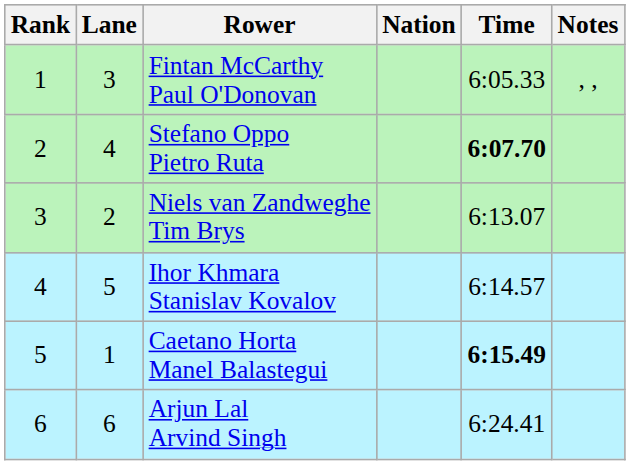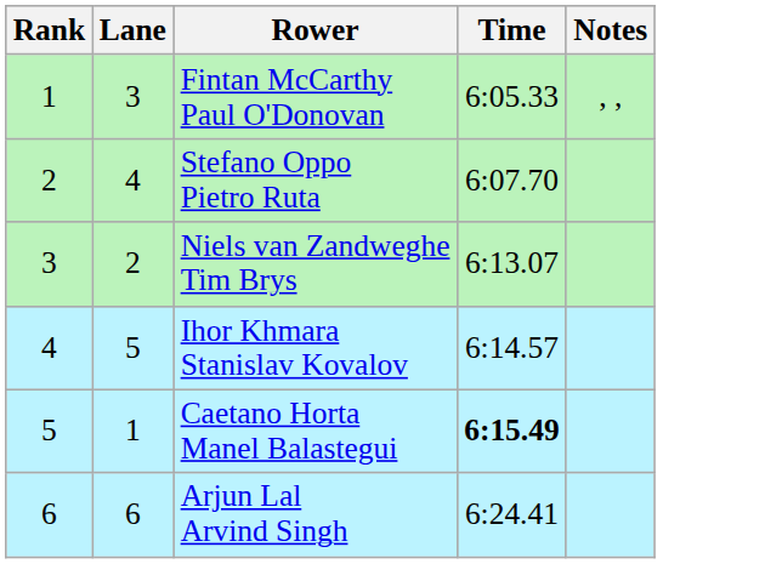- column: Nation
Stefano Oppo Pietro Ruta | Time: bold -> normal
